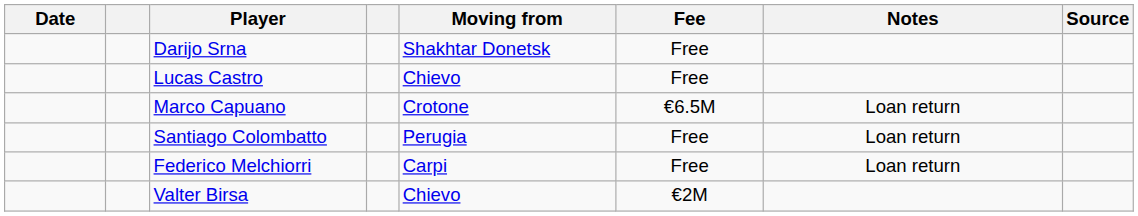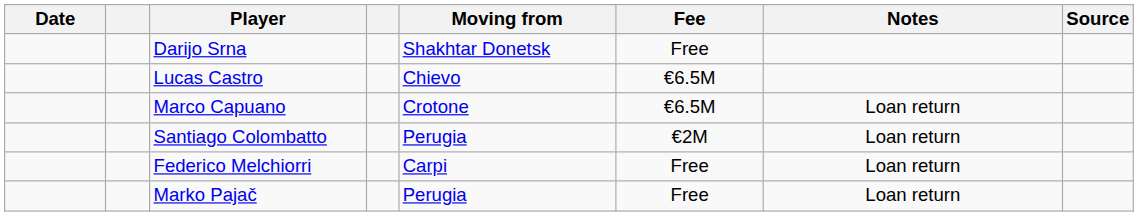Lucas Castro | Fee: Free -> €6.5M
Santiago Colombatto | Fee: Free -> €2M
+ row: Marko Pajač | Perugia | Free | Loan return
- row: Valter Birsa | Chievo | €2M
